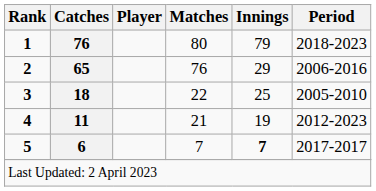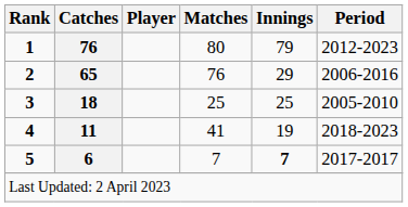1 | Period: 2018-2023 -> 2012-2023
3 | Matches: 22 -> 25
4 | Matches: 21 -> 41
4 | Period: 2012-2023 -> 2018-2023
